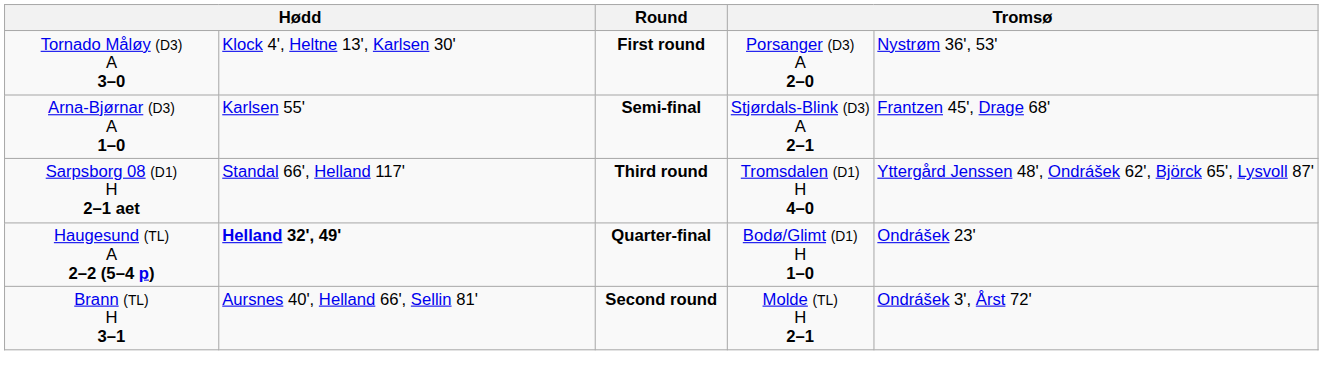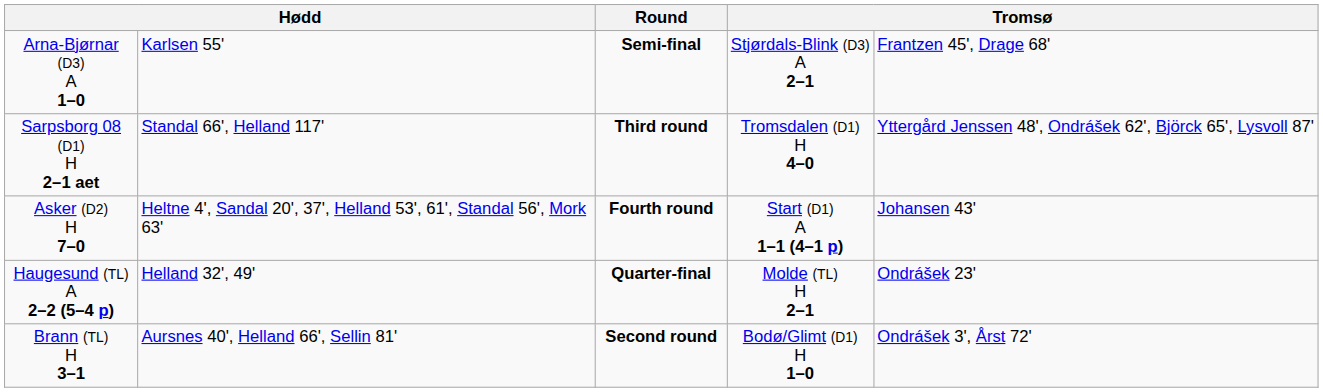- row: Tornado Måløy (D3) A 3–0 | Klock 4', Heltne 13', Karlsen 30' | First round | Porsanger (D3) A 2–0 | Nystrøm 36', 53'
+ row: Asker (D2) H 7–0 | Heltne 4', Sandal 20', 37', Helland 53', 61', Standal 56', Mork 63' | Fourth round | Start (D1) A 1–1 (4–1 p) | Johansen 43'
Haugesund (TL) A 2–2 (5–4 p) | column 2: bold -> normal
Haugesund (TL) A 2–2 (5–4 p) | column 4: Bodø/Glimt (D1) H 1–0 -> Molde (TL) H 2–1
Brann (TL) H 3–1 | column 4: Molde (TL) H 2–1 -> Bodø/Glimt (D1) H 1–0
